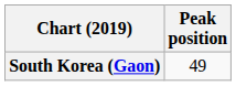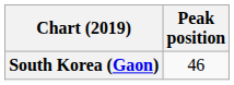South Korea (Gaon) | Peak position: 49 -> 46
